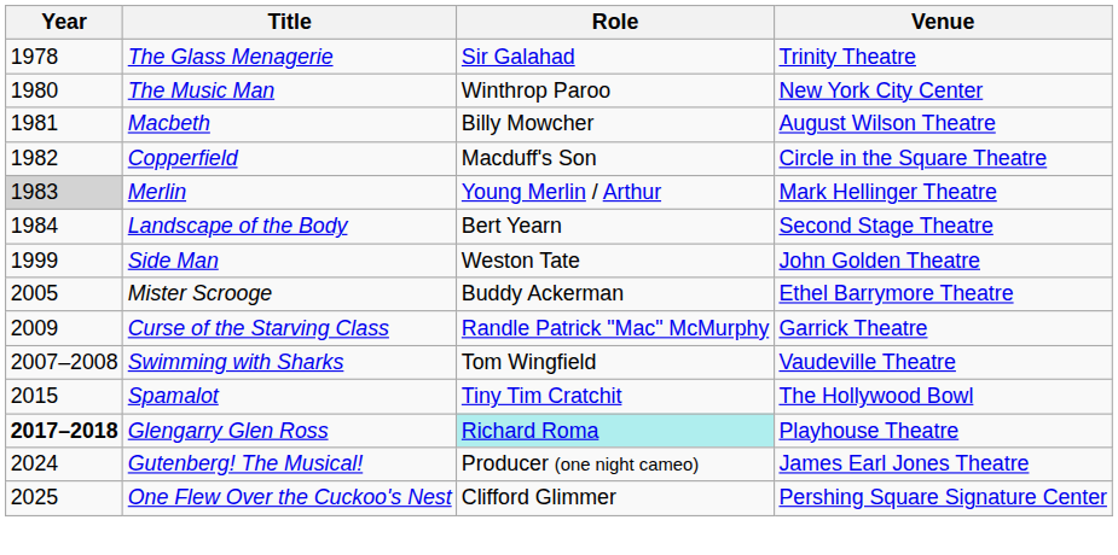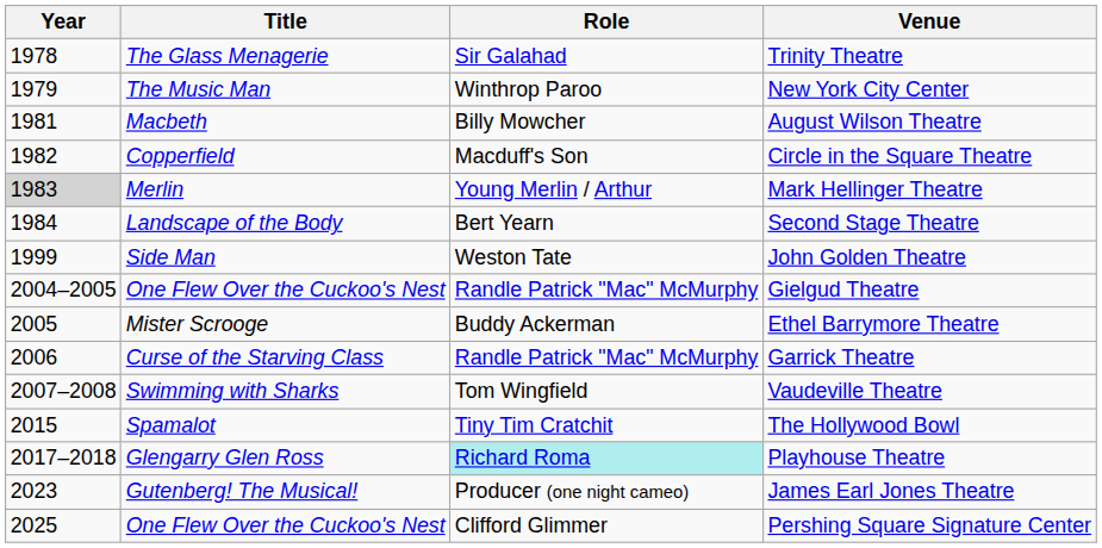New York City Center | Year: 1980 -> 1979
+ row: 2004–2005 | One Flew Over the Cuckoo's Nest | Randle Patrick "Mac" McMurphy | Gielgud Theatre
Garrick Theatre | Year: 2009 -> 2006
Playhouse Theatre | Year: bold -> normal
James Earl Jones Theatre | Year: 2024 -> 2023
